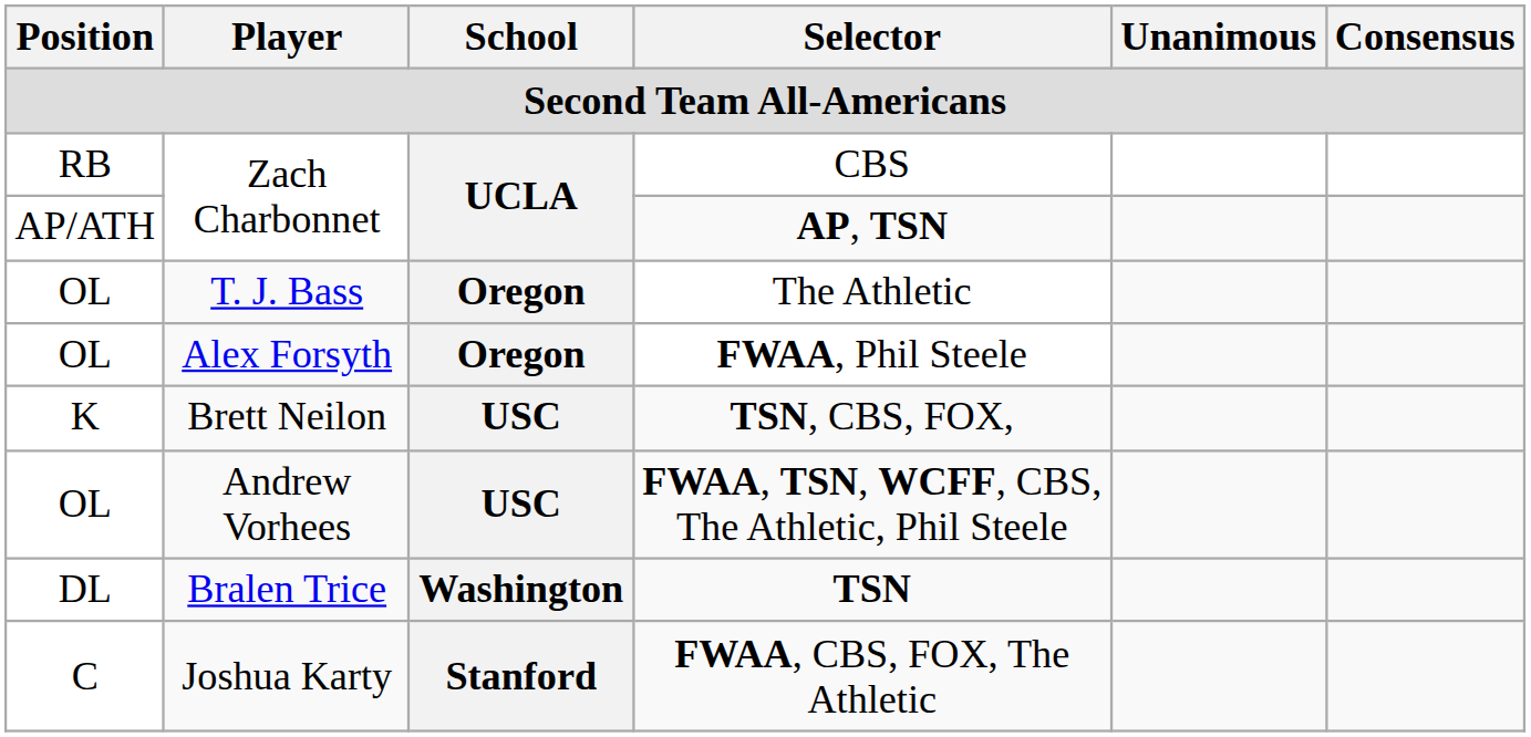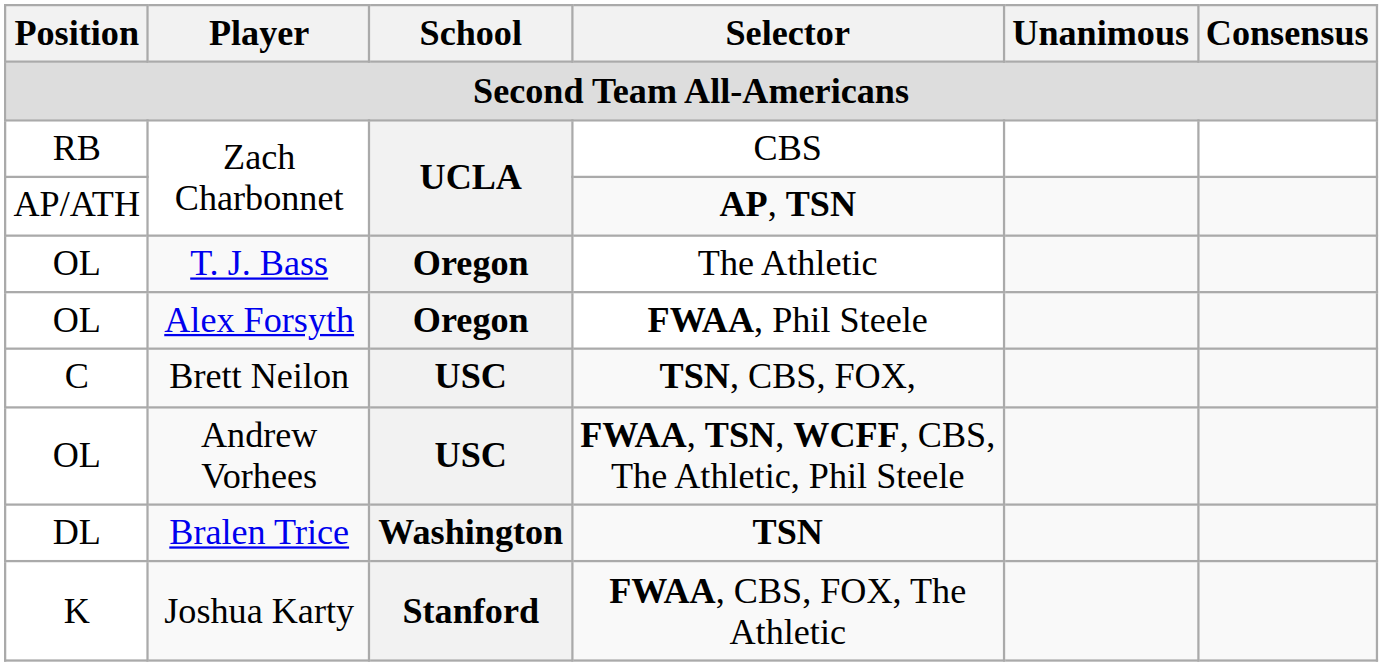TSN, CBS, FOX, | Position: K -> C
FWAA, CBS, FOX, The Athletic | Position: C -> K
